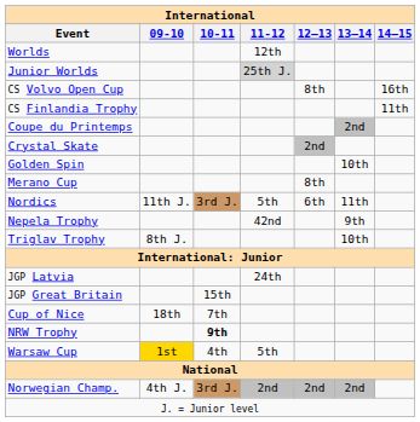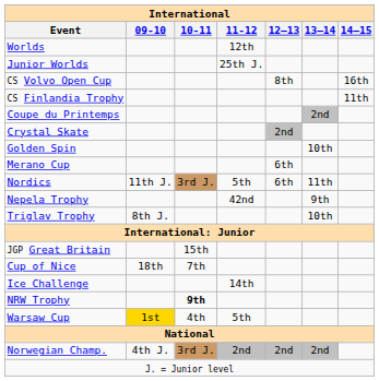Junior Worlds | 11-12: lightgrey background -> no background
Merano Cup | 12–13: 8th -> 6th
- row: JGP Latvia | 24th
+ row: Ice Challenge | 14th
